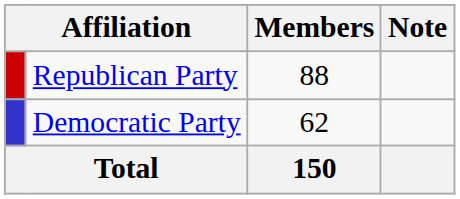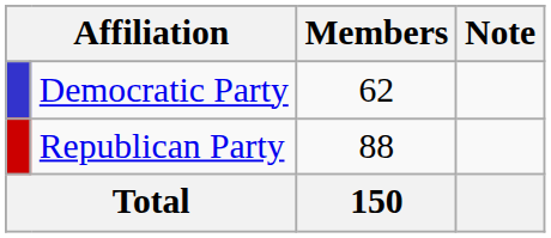rows swapped: Republican Party <-> Democratic Party
